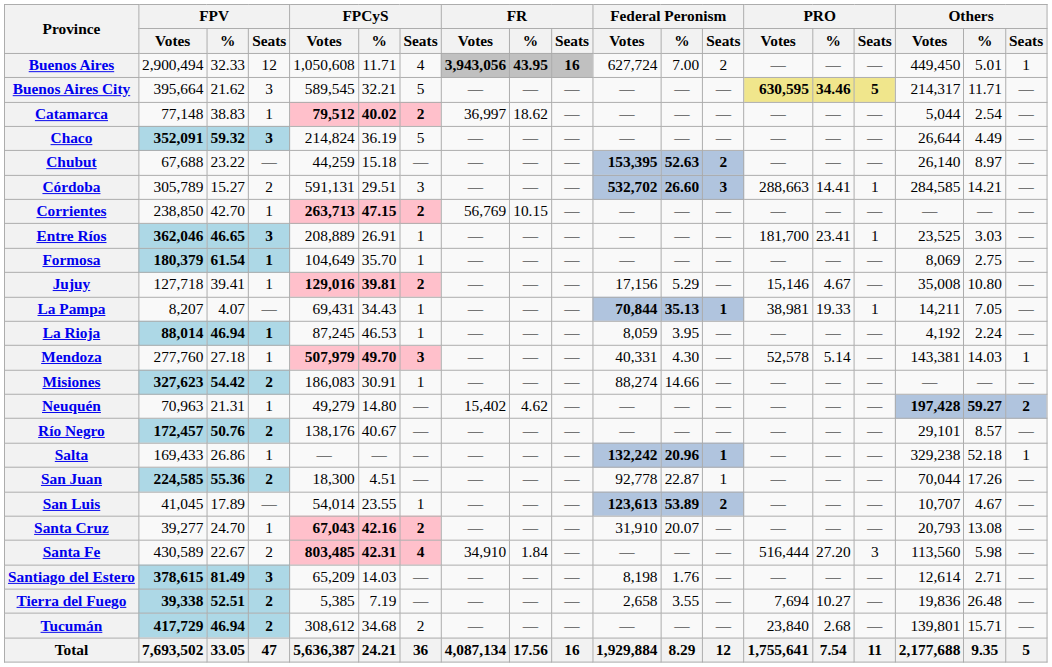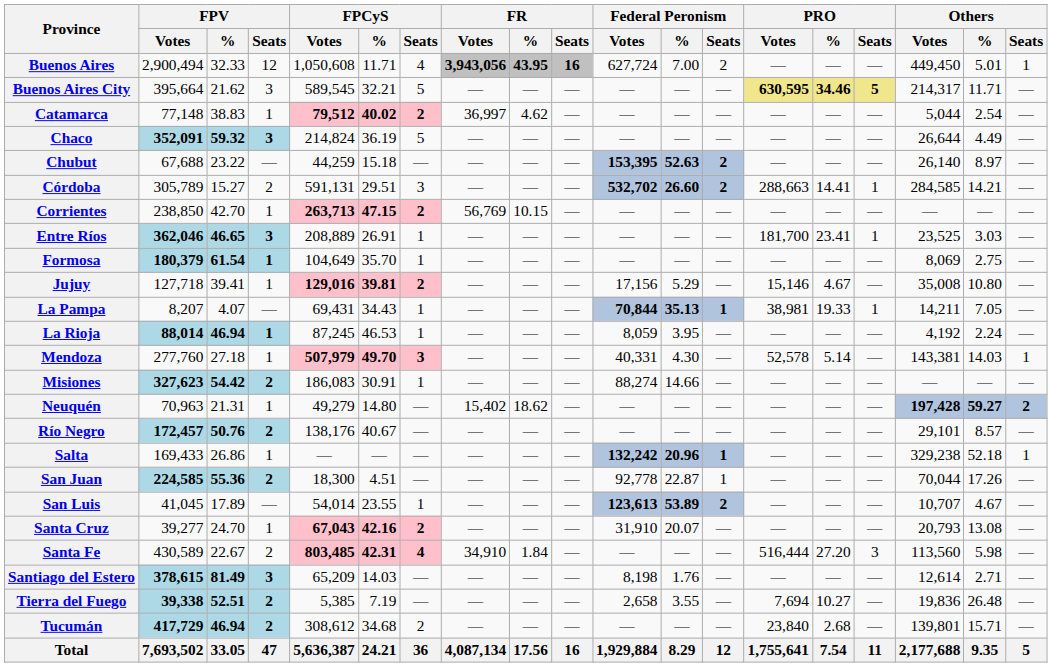Catamarca | FR / %: 18.62 -> 4.62
Córdoba | Federal Peronism / Seats: 3 -> 2
Neuquén | FR / %: 4.62 -> 18.62
